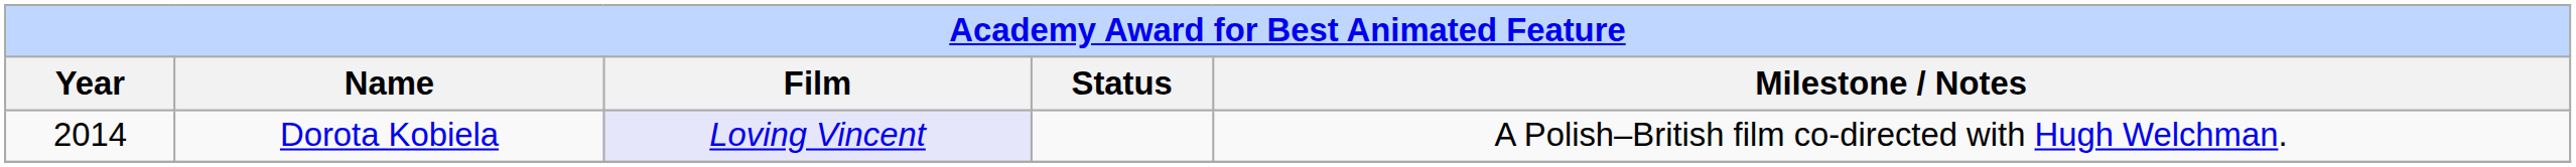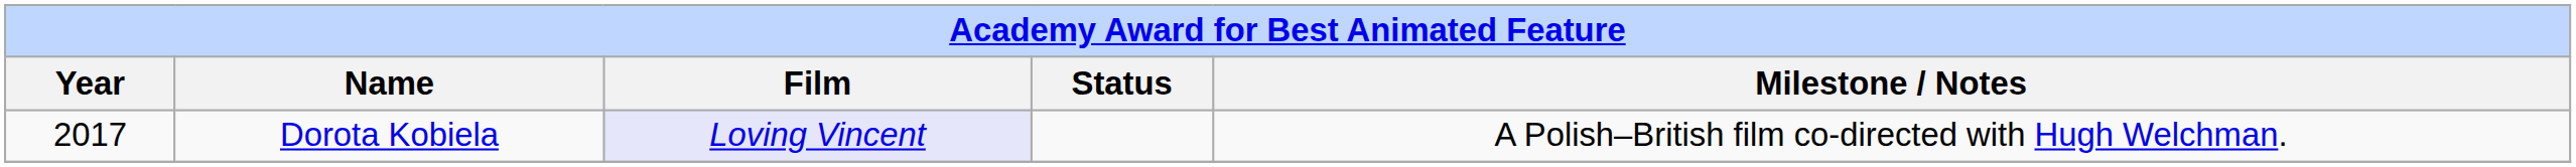Dorota Kobiela | Year: 2014 -> 2017
